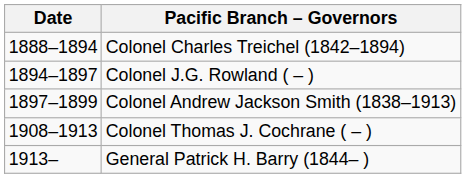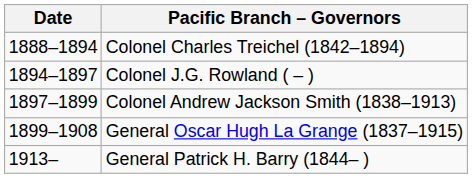+ row: 1899–1908 | General Oscar Hugh La Grange (1837–1915)
- row: 1908–1913 | Colonel Thomas J. Cochrane ( – )
